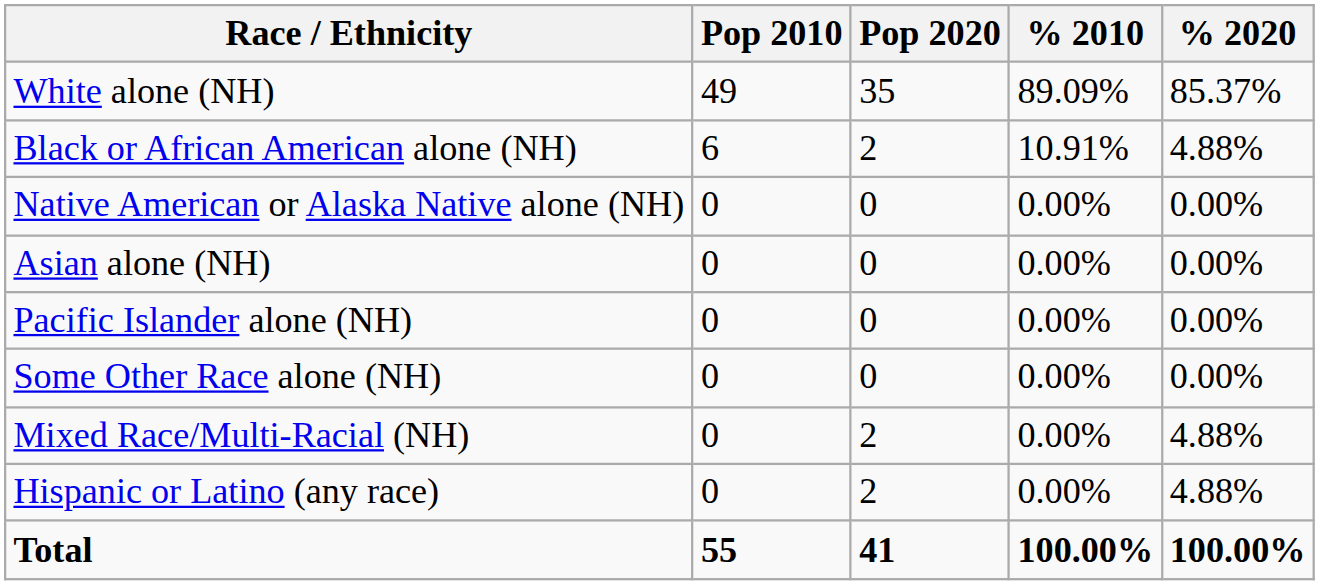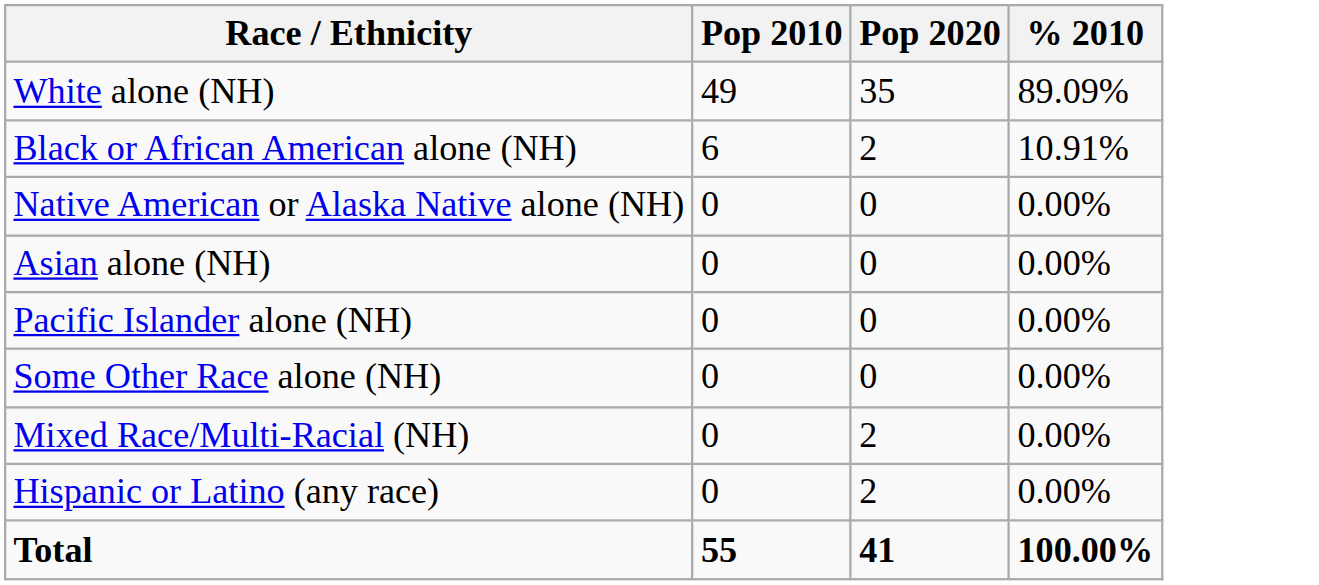- column: % 2020 | 85.37% | 4.88% | 0.00% | 0.00% | 0.00% | 0.00% | 4.88% | 4.88% | 100.00%
